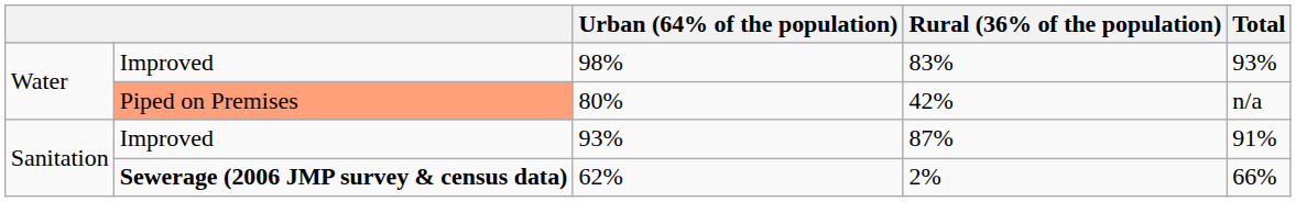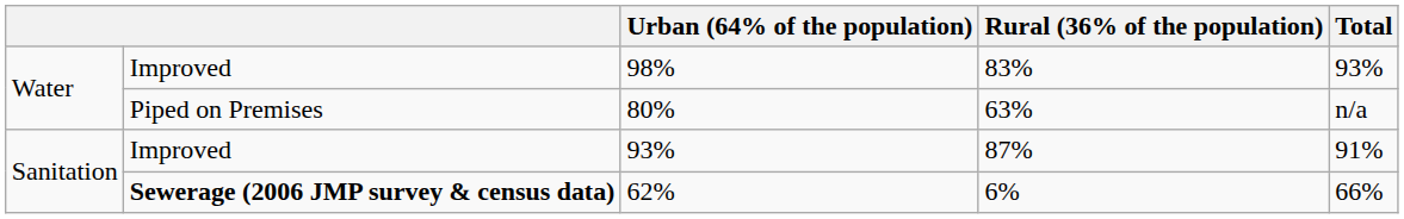80% | column 2: lightsalmon background -> no background
80% | Rural (36% of the population): 42% -> 63%
62% | Rural (36% of the population): 2% -> 6%
